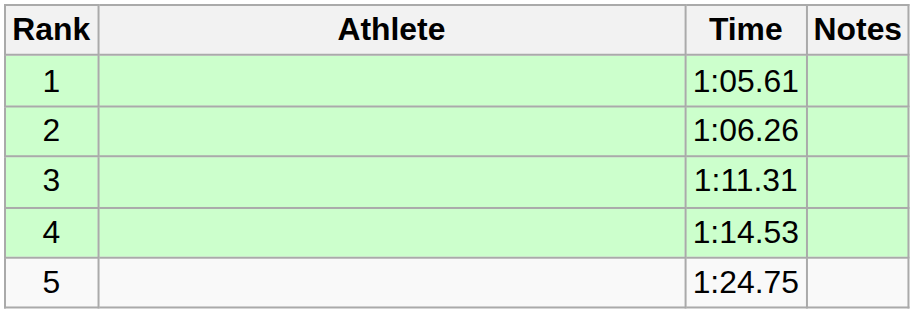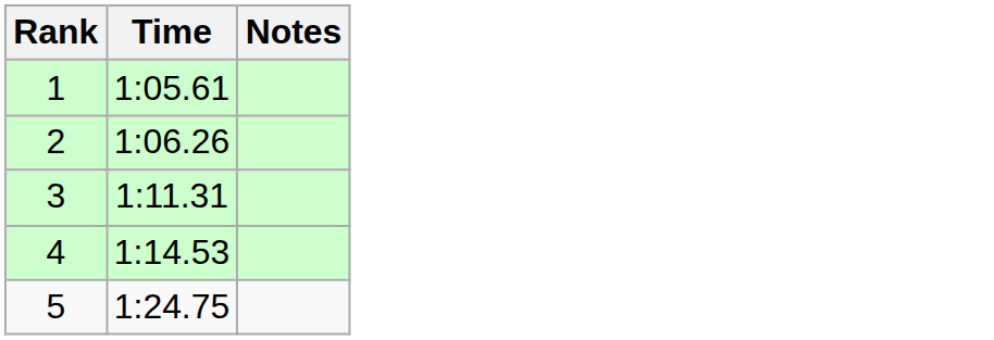- column: Athlete
